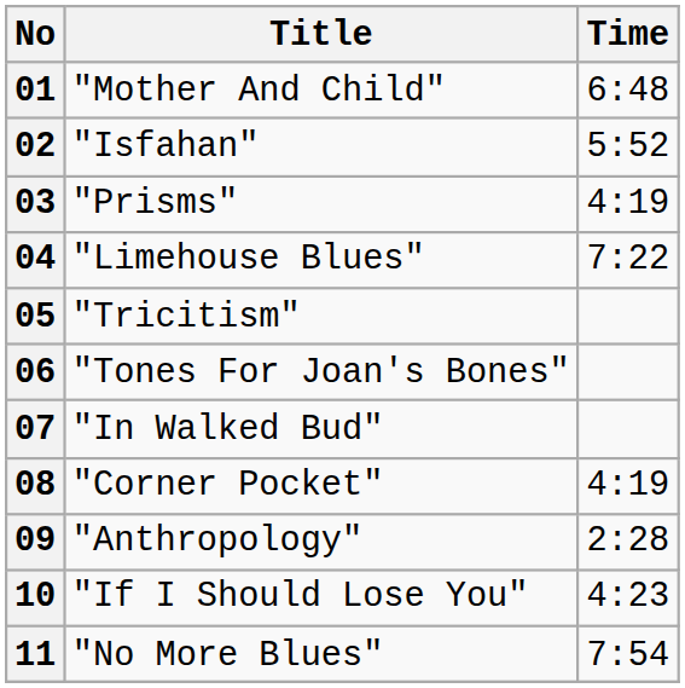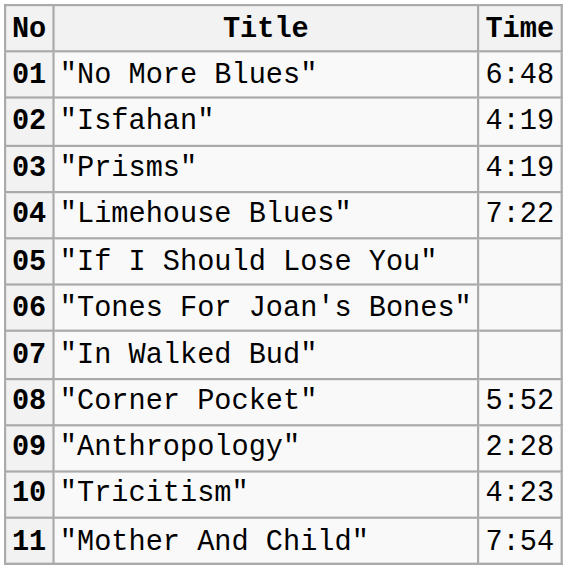01 | Title: "Mother And Child" -> "No More Blues"
02 | Time: 5:52 -> 4:19
05 | Title: "Tricitism" -> "If I Should Lose You"
08 | Time: 4:19 -> 5:52
10 | Title: "If I Should Lose You" -> "Tricitism"
11 | Title: "No More Blues" -> "Mother And Child"
